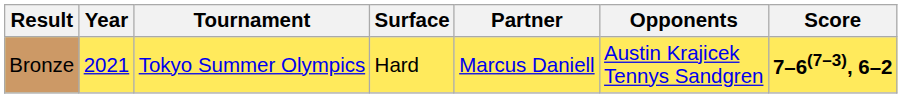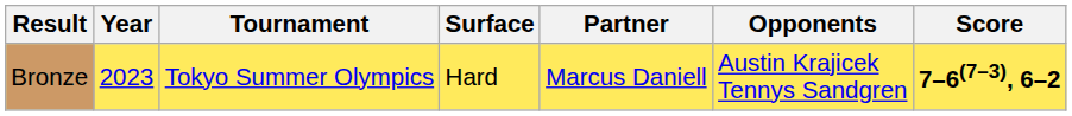Bronze | Year: 2021 -> 2023
